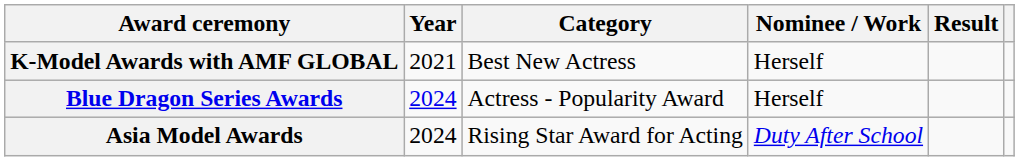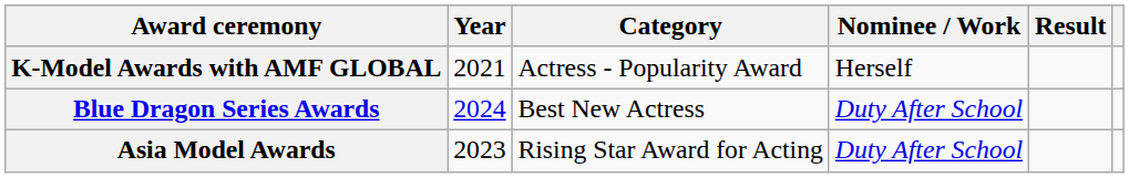K-Model Awards with AMF GLOBAL | Category: Best New Actress -> Actress - Popularity Award
Blue Dragon Series Awards | Category: Actress - Popularity Award -> Best New Actress
Blue Dragon Series Awards | Nominee / Work: Herself -> Duty After School
Asia Model Awards | Year: 2024 -> 2023
